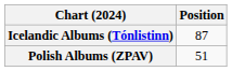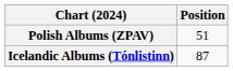rows swapped: Icelandic Albums (Tónlistinn) <-> Polish Albums (ZPAV)
